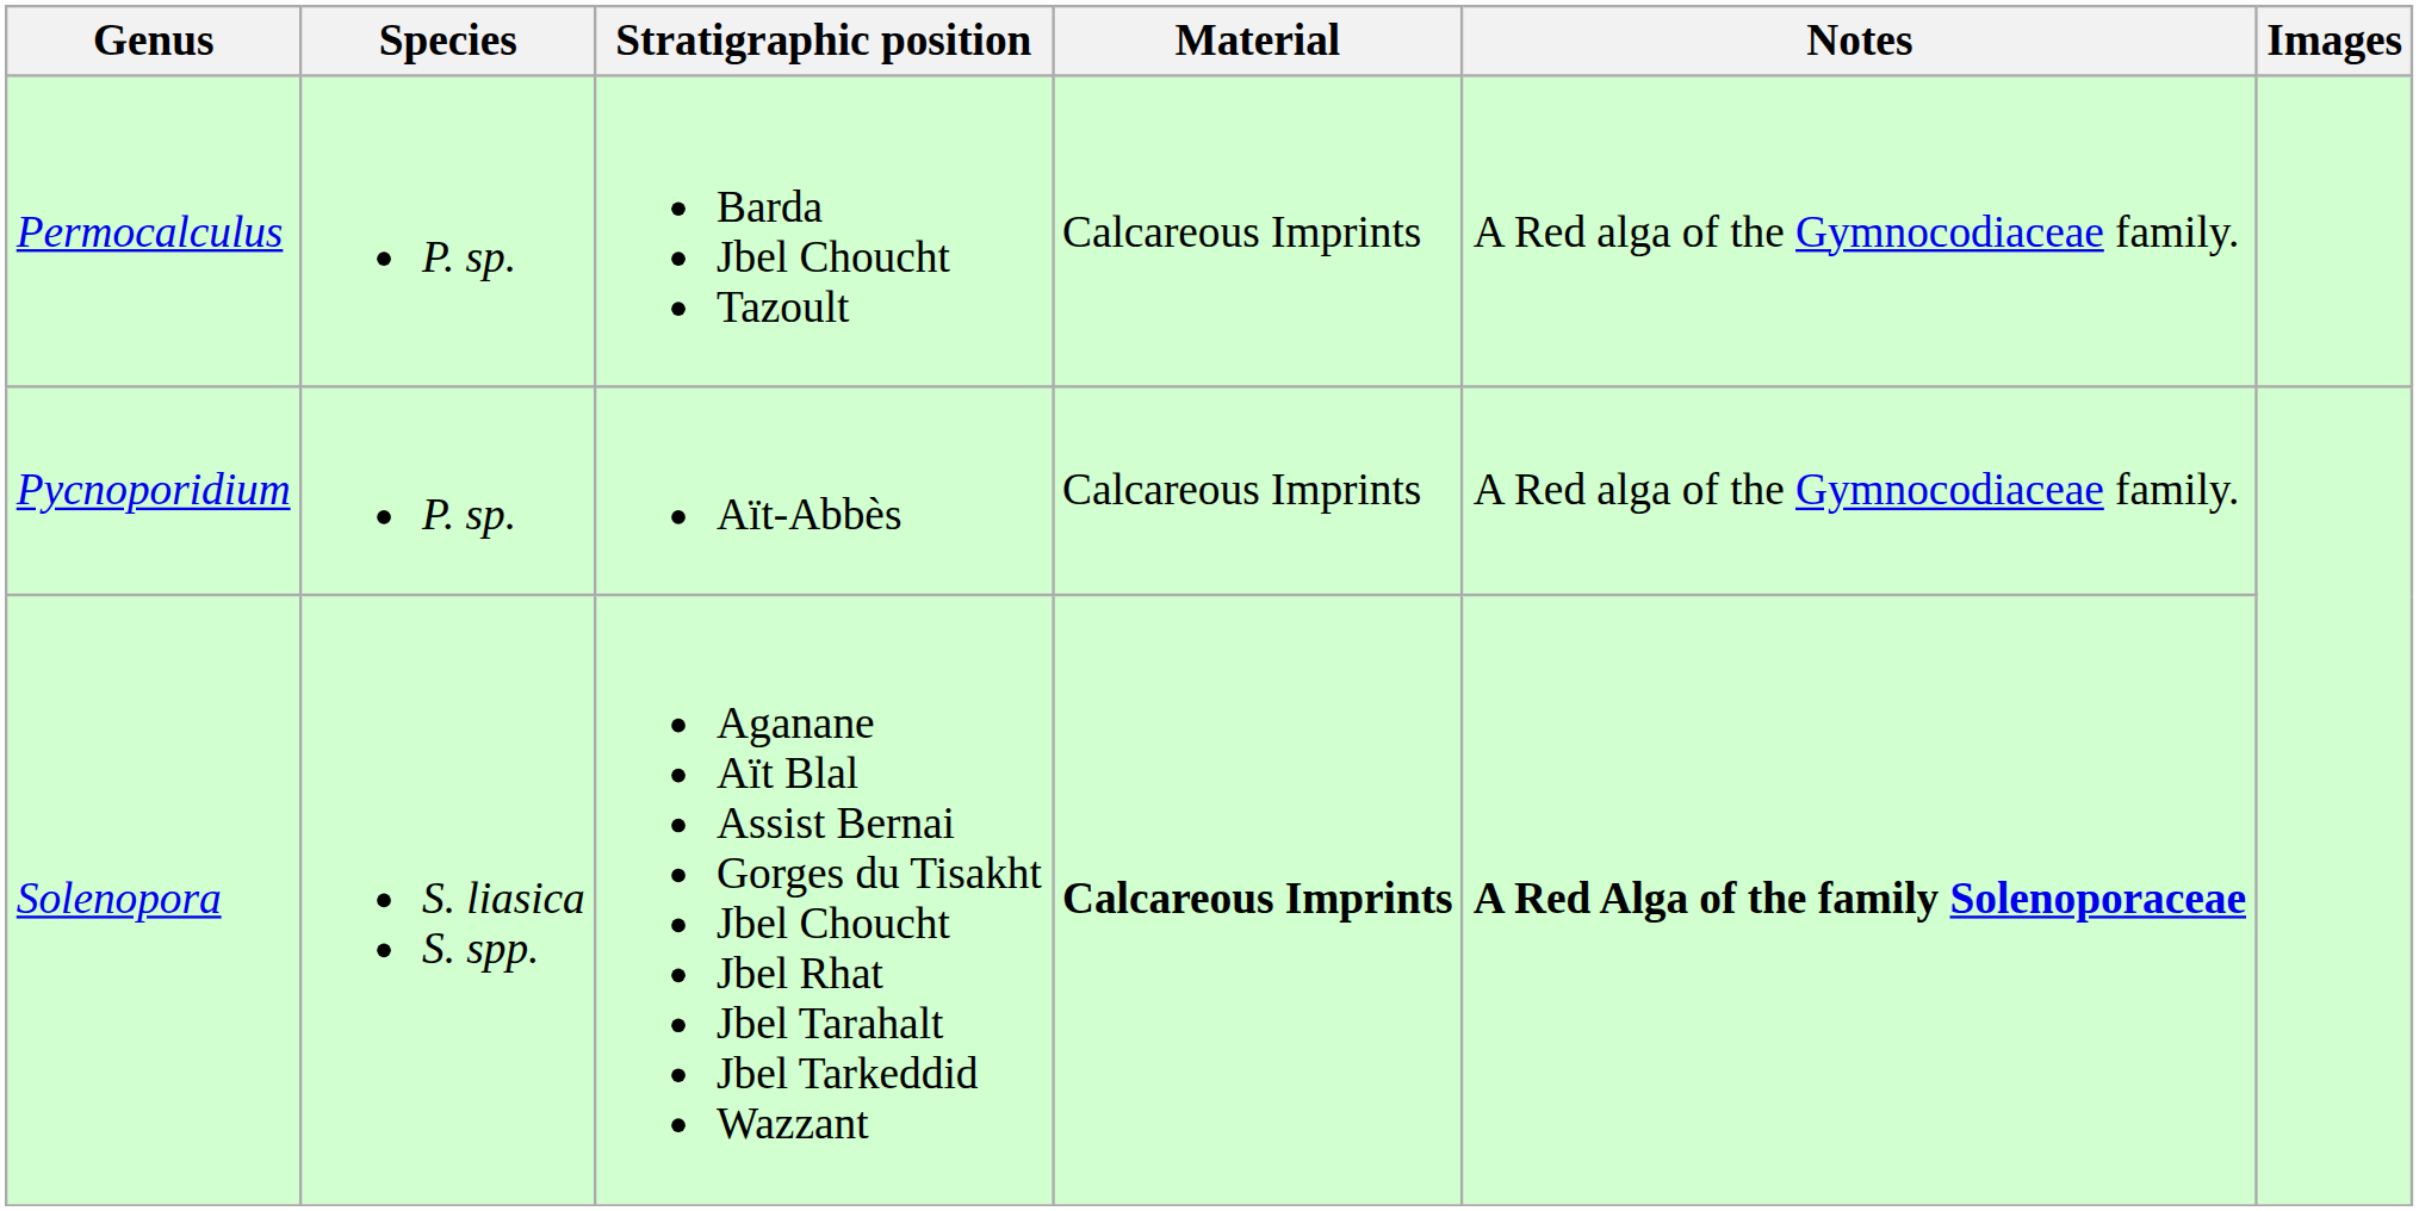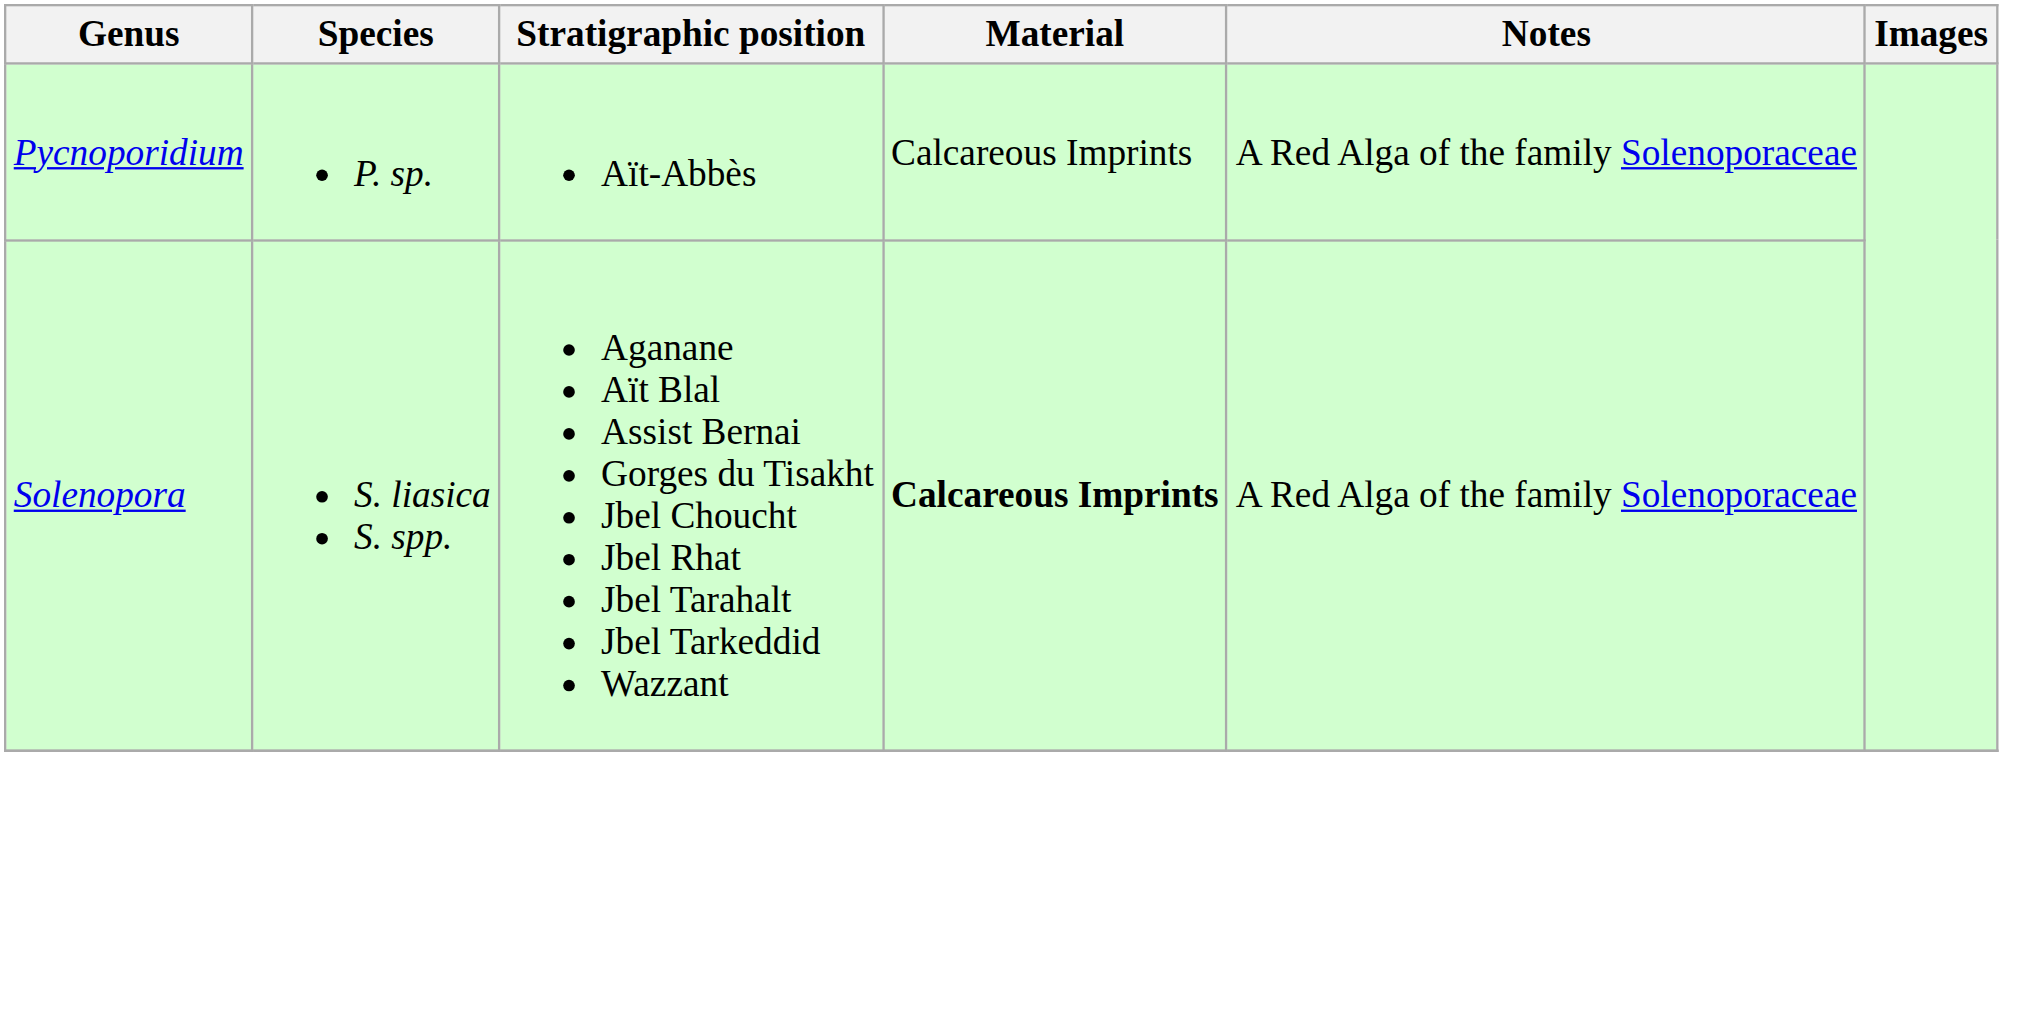- row: Permocalculus | P. sp. | Barda Jbel Choucht Tazoult | Calcareous Imprints | A Red alga of the Gymnocodiaceae family.
Pycnoporidium | Notes: A Red alga of the Gymnocodiaceae family. -> A Red Alga of the family Solenoporaceae
Solenopora | Notes: bold -> normal
